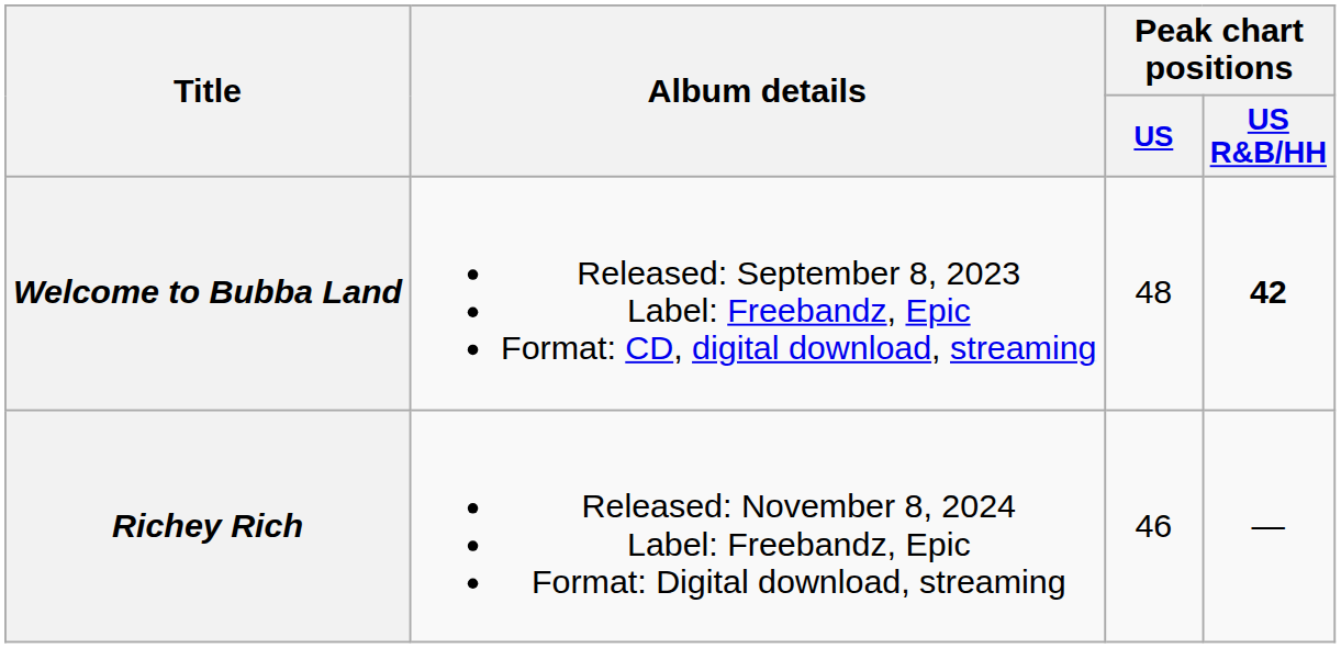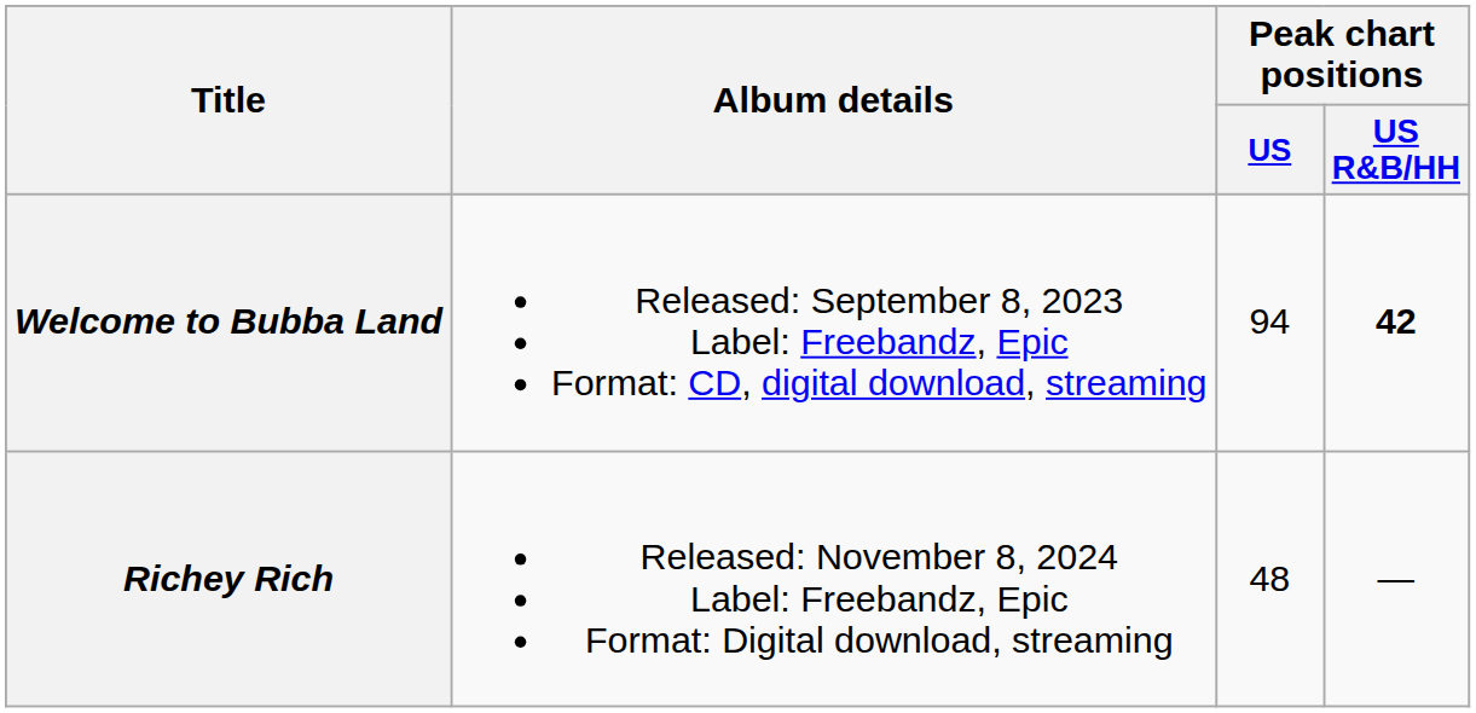Welcome to Bubba Land | Peak chart positions / US: 48 -> 94
Richey Rich | Peak chart positions / US: 46 -> 48
